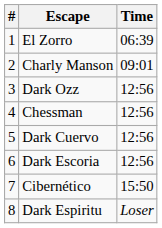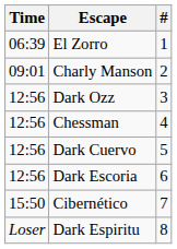columns swapped: # <-> Time
